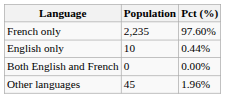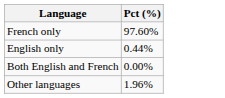- column: Population | 2,235 | 10 | 0 | 45
